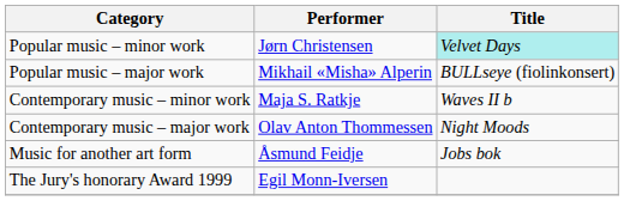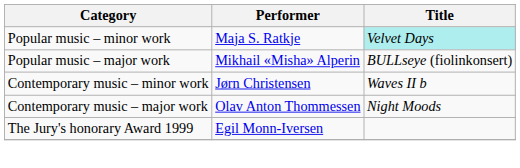Popular music – minor work | Performer: Jørn Christensen -> Maja S. Ratkje
Contemporary music – minor work | Performer: Maja S. Ratkje -> Jørn Christensen
- row: Music for another art form | Åsmund Feidje | Jobs bok
